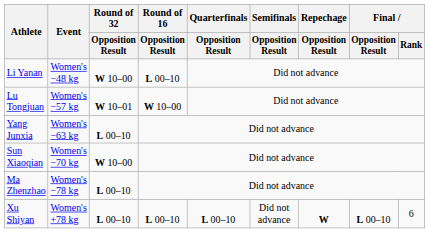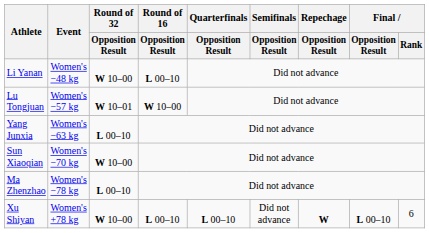Xu Shiyan | Round of 32 / Opposition Result: L 00–10 -> W 10–00
